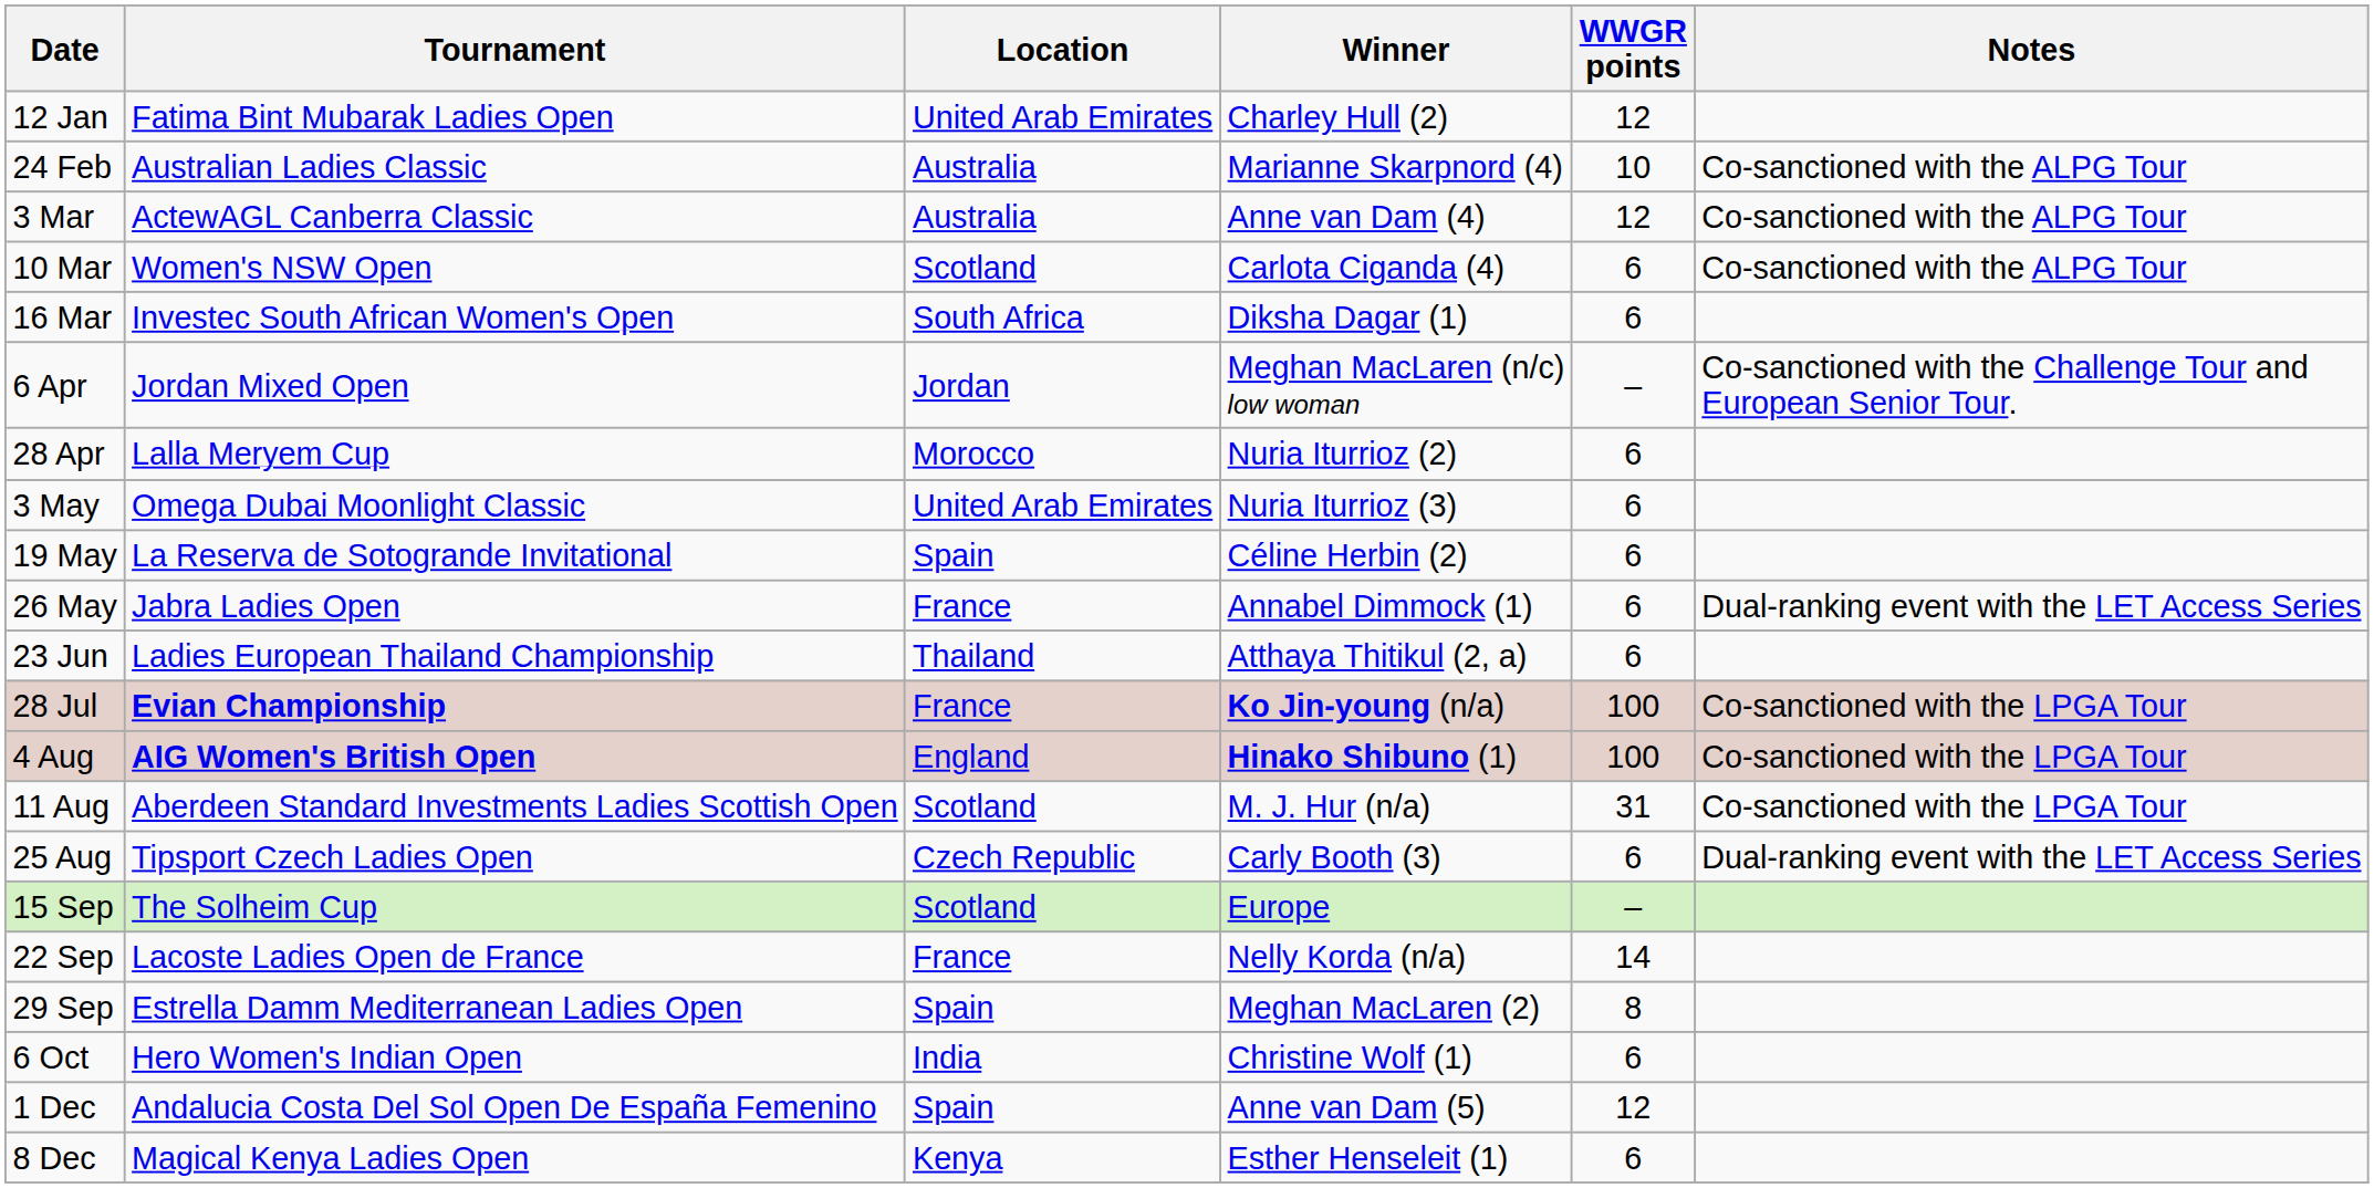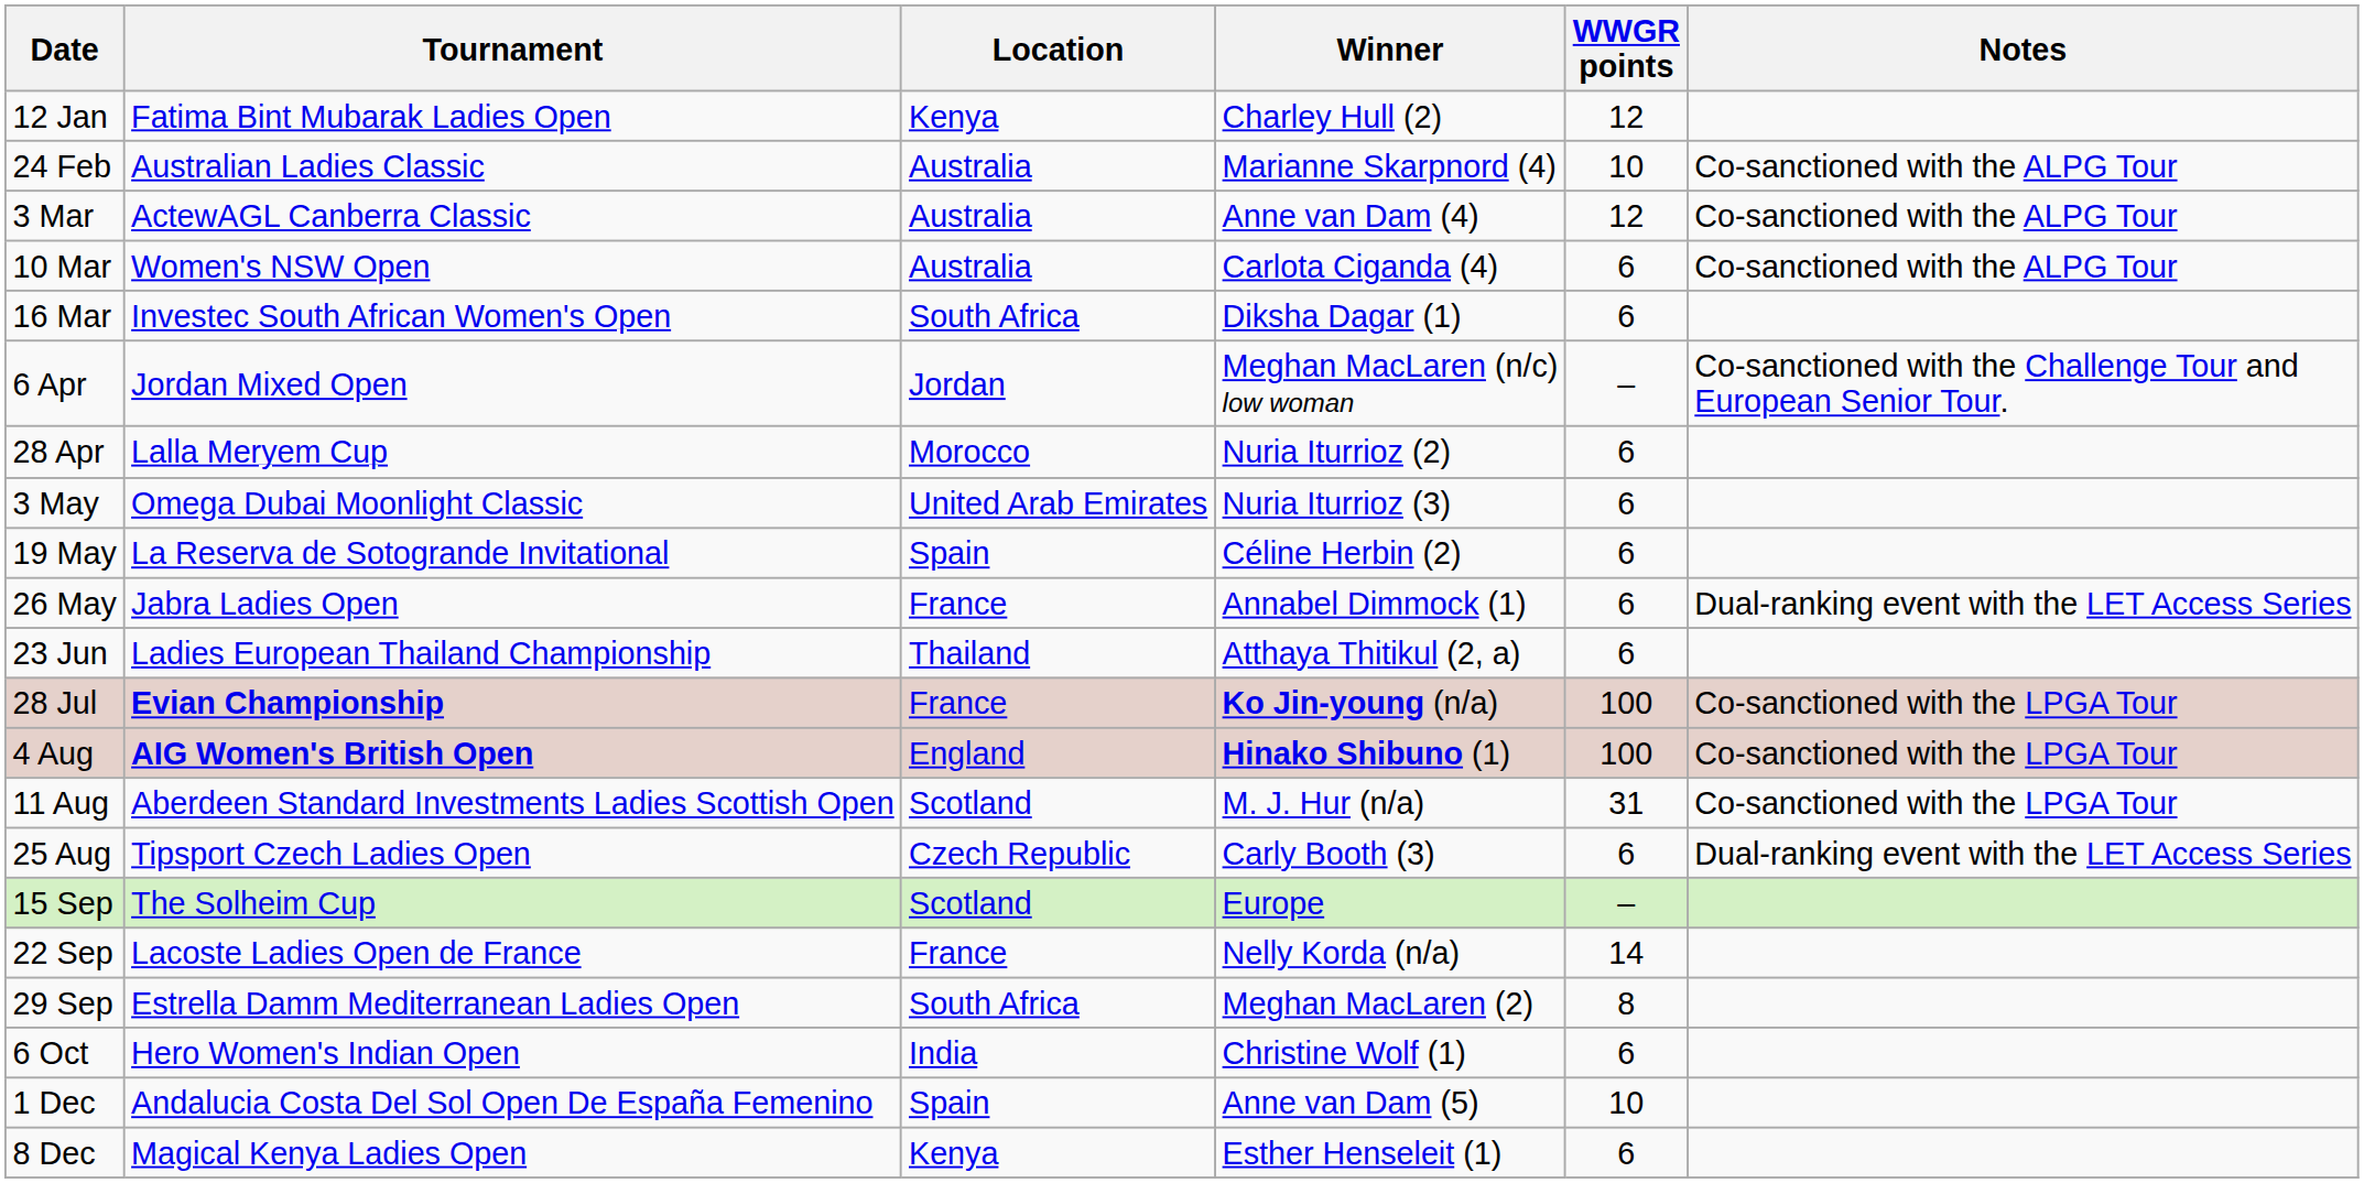12 Jan | Location: United Arab Emirates -> Kenya
10 Mar | Location: Scotland -> Australia
29 Sep | Location: Spain -> South Africa
1 Dec | WWGR points: 12 -> 10
